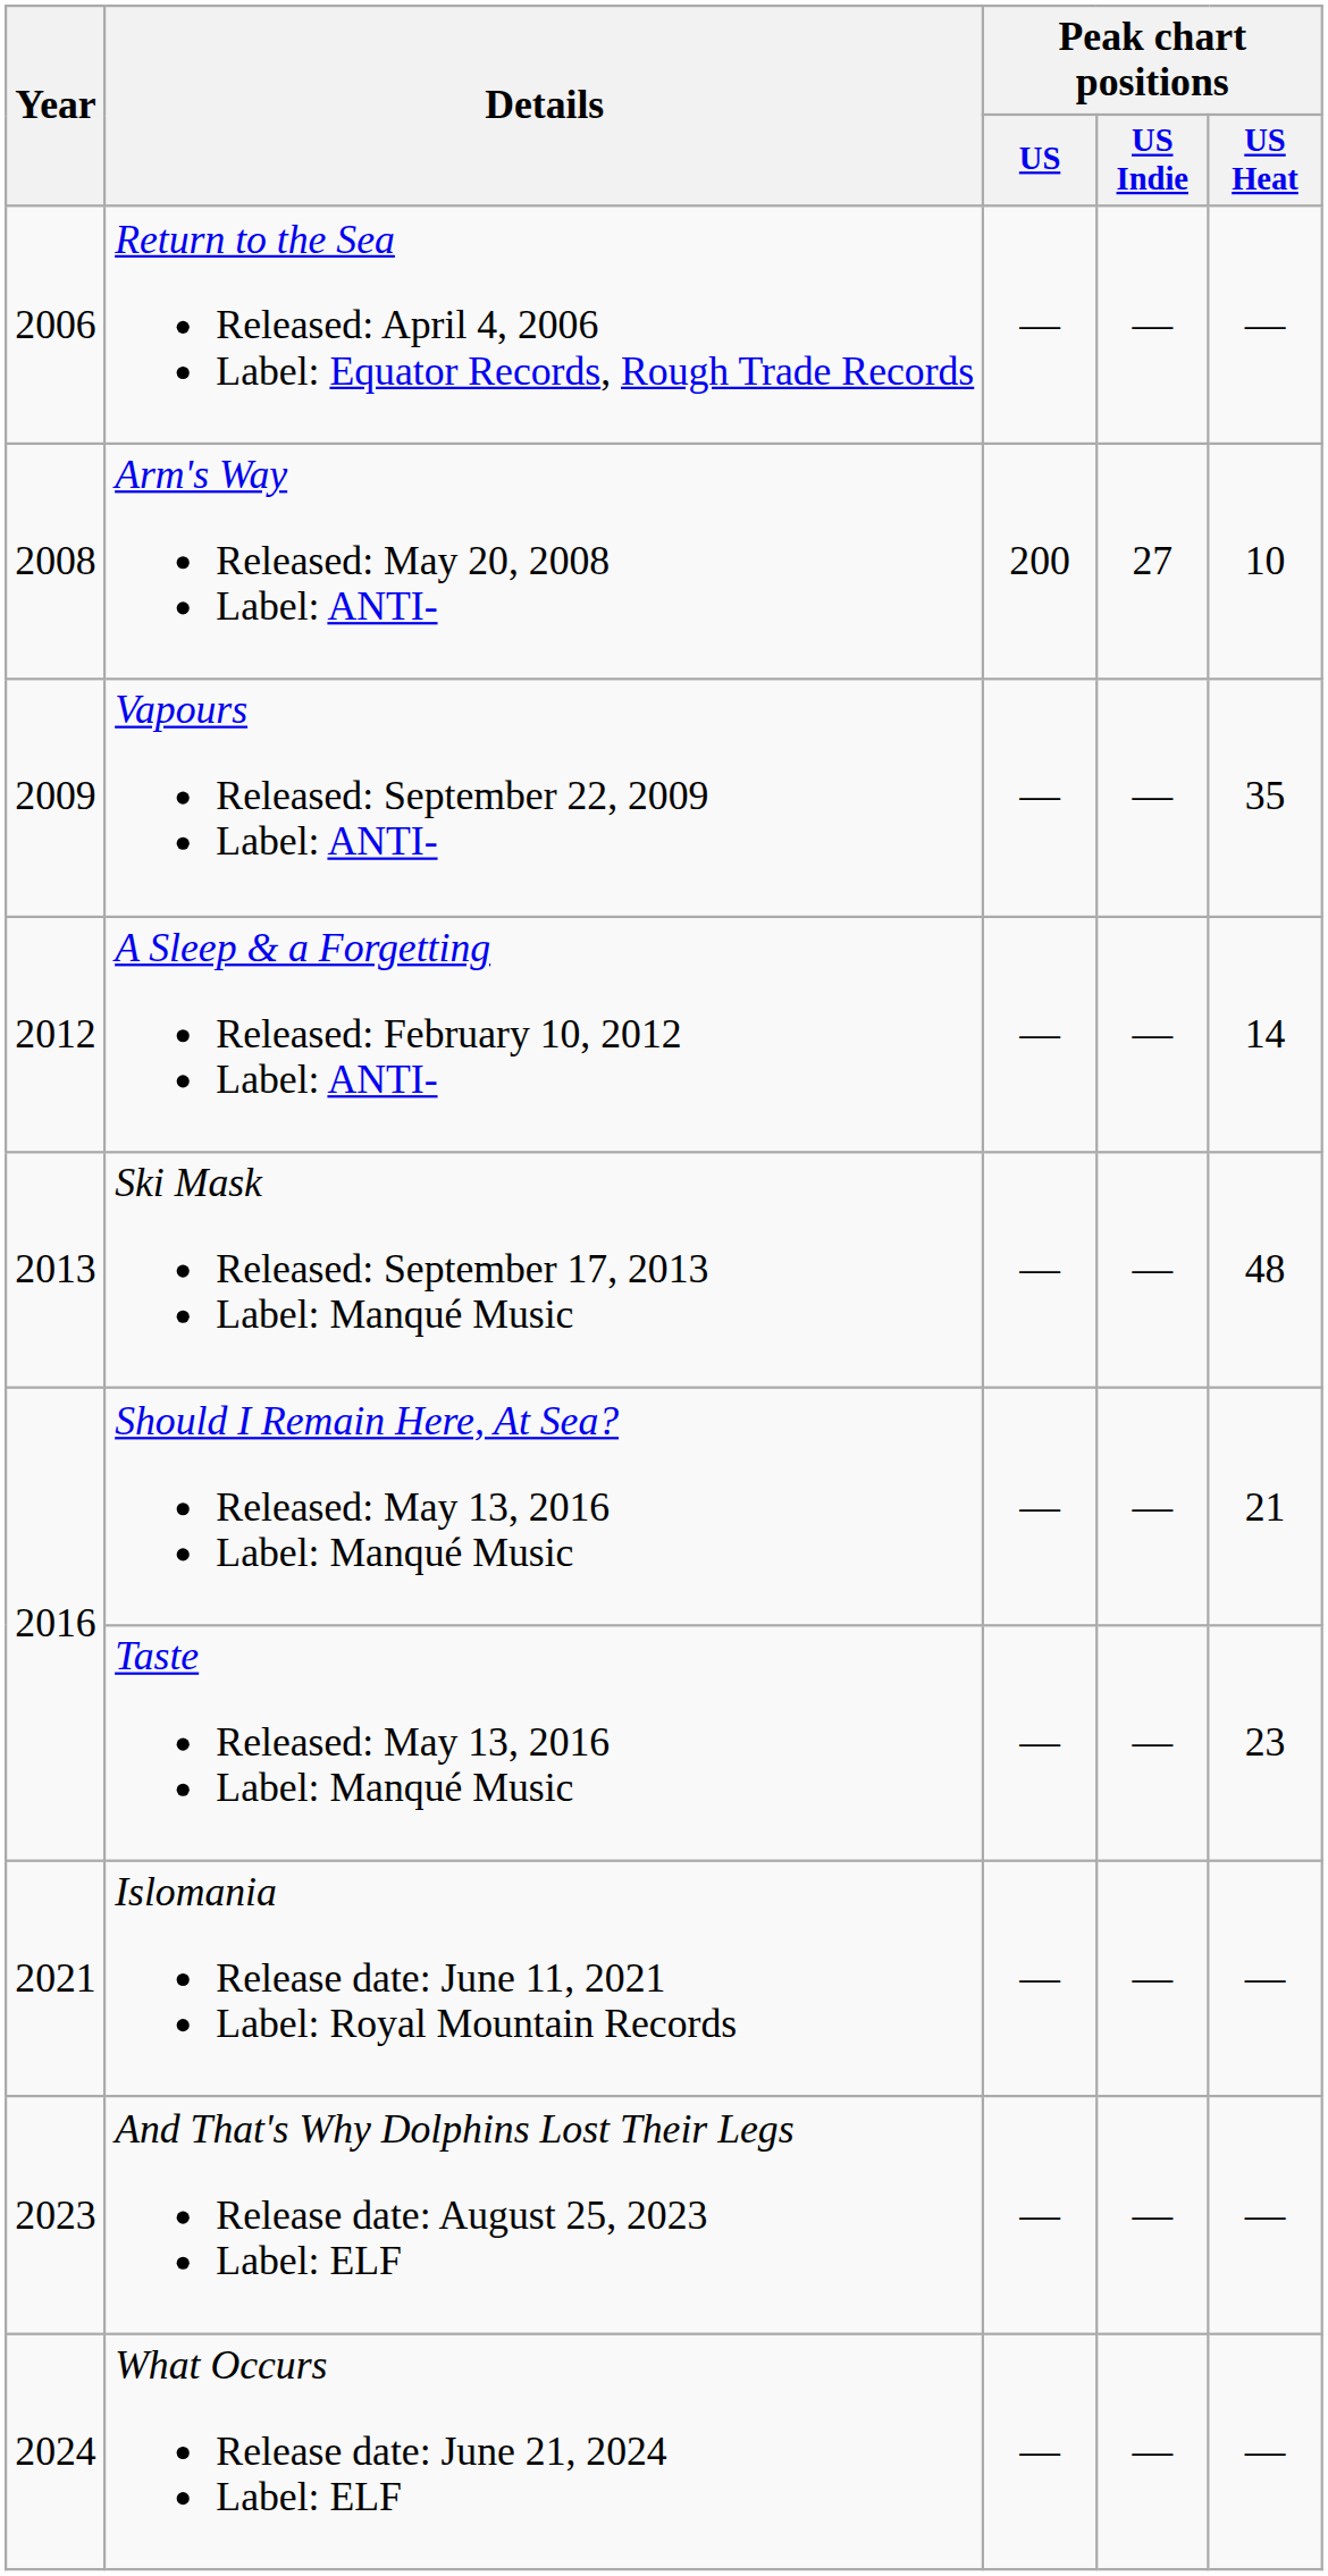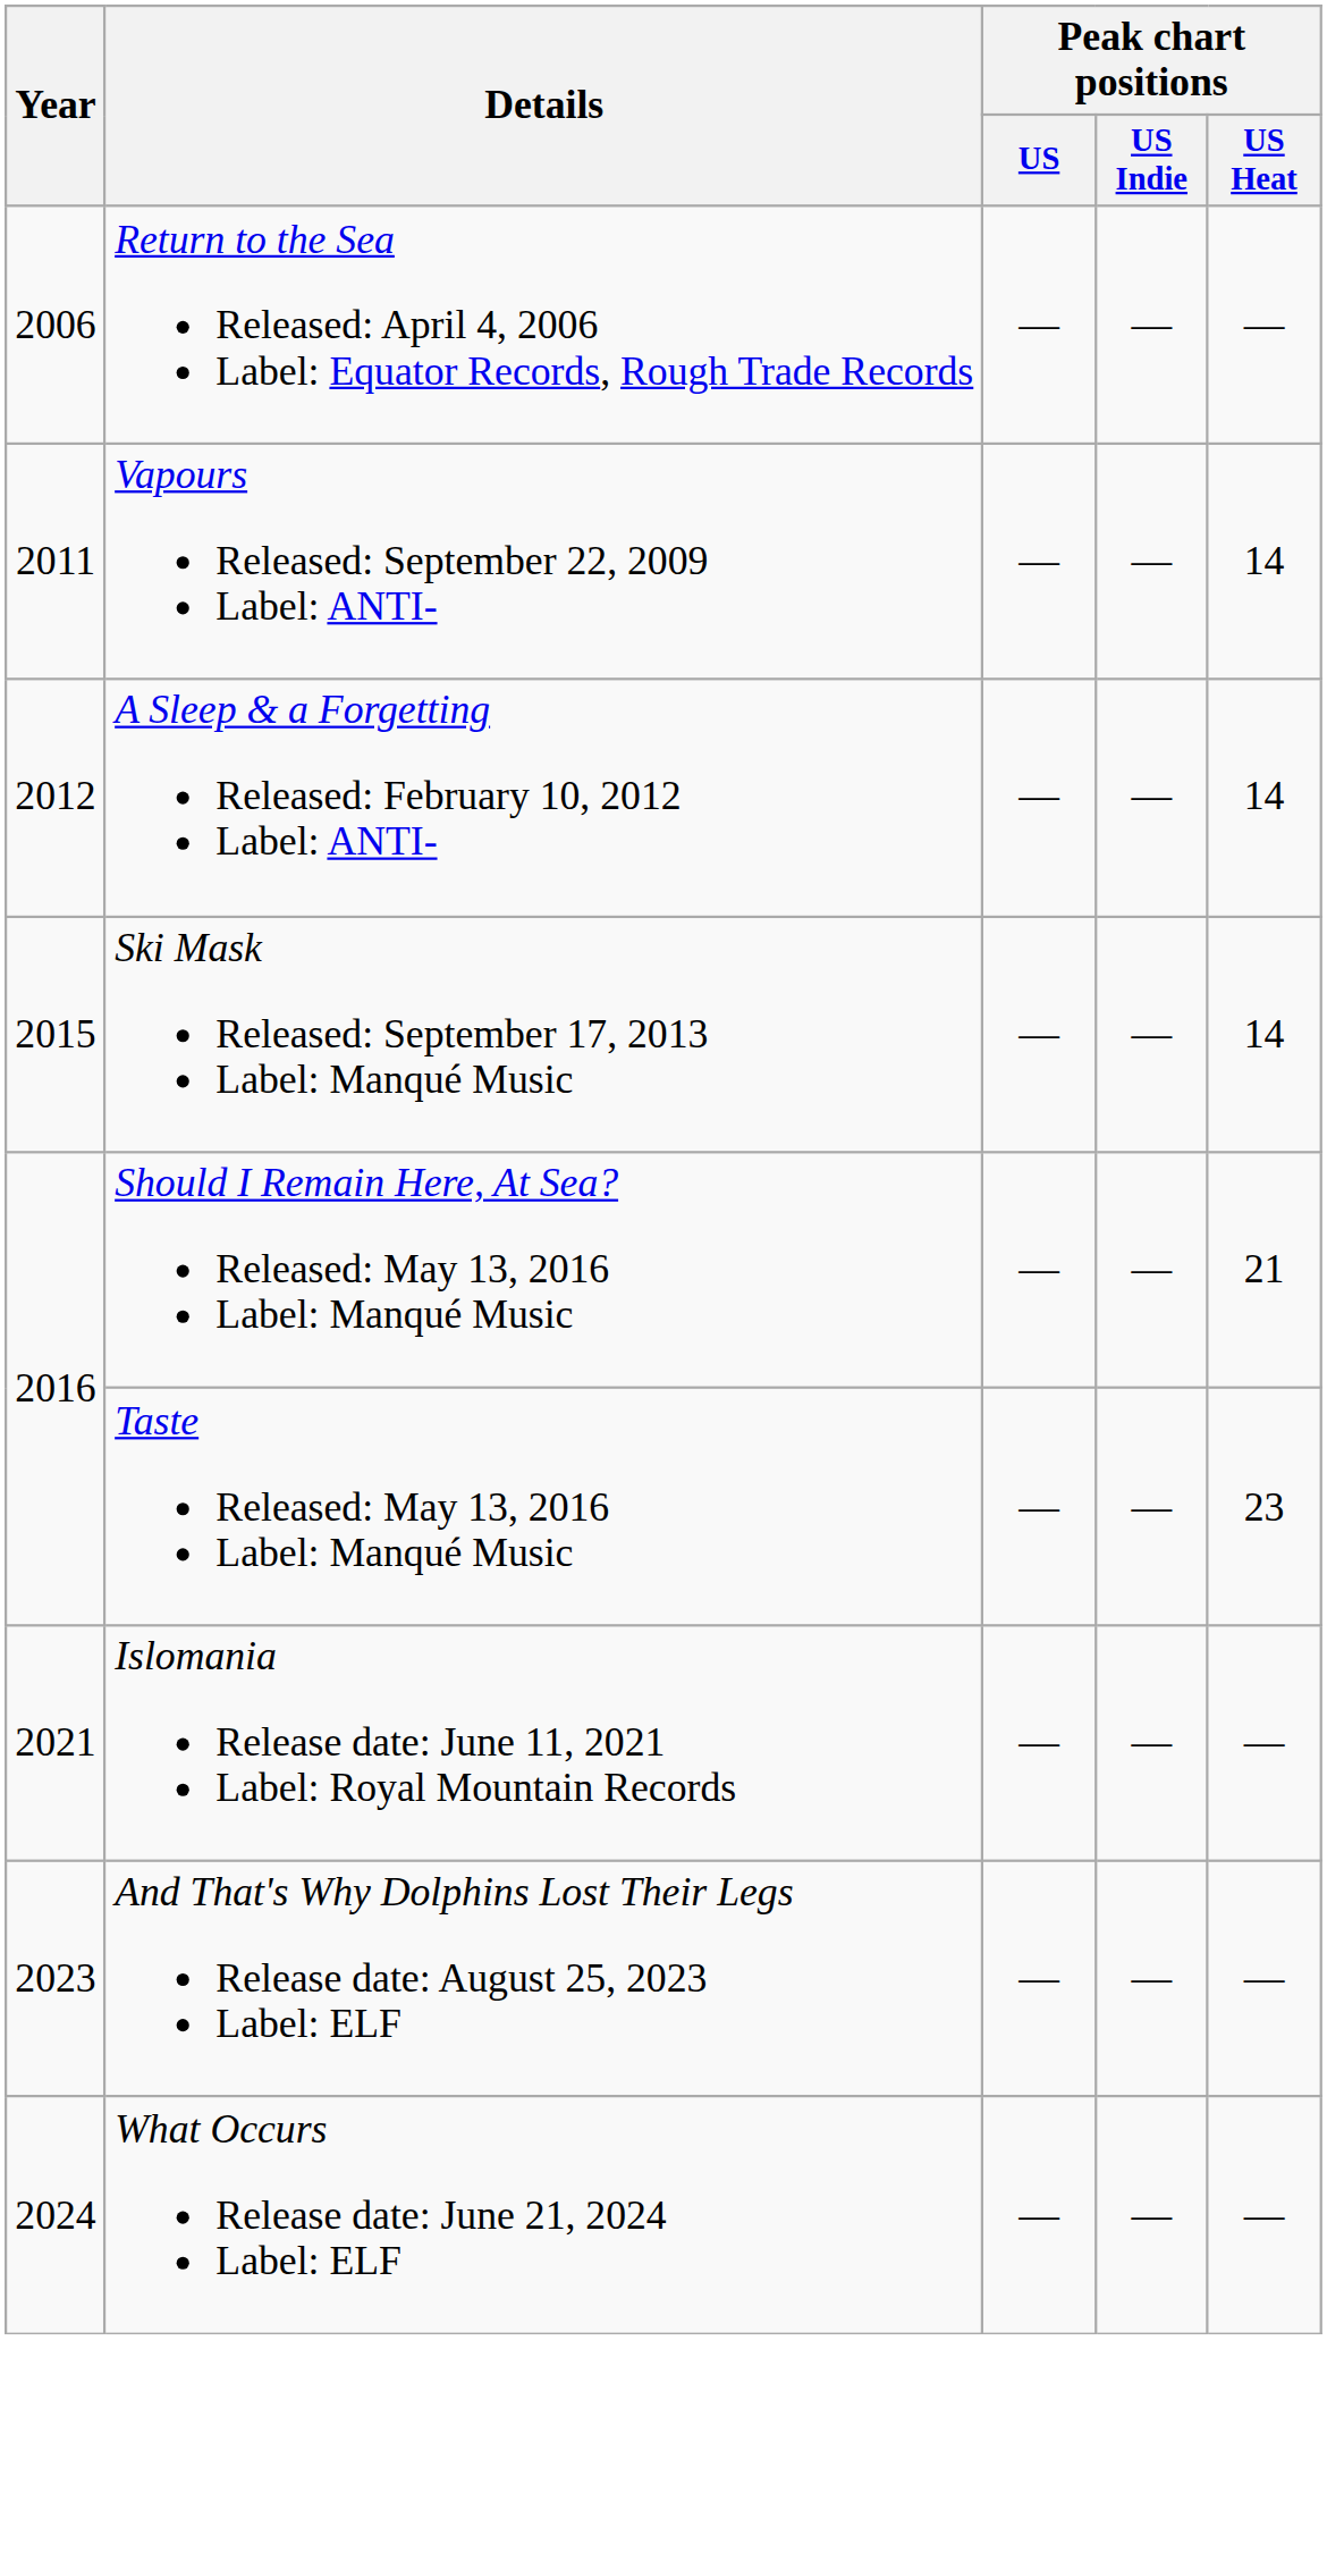- row: 2008 | Arm's Way Released: May 20, 2008 Label: ANTI- | 200 | 27 | 10
Vapours Released: September 22, 2009 Label: ANTI- | Year: 2009 -> 2011
Vapours Released: September 22, 2009 Label: ANTI- | Peak chart positions / US Heat: 35 -> 14
Ski Mask Released: September 17, 2013 Label: Manqué Music | Year: 2013 -> 2015
Ski Mask Released: September 17, 2013 Label: Manqué Music | Peak chart positions / US Heat: 48 -> 14
